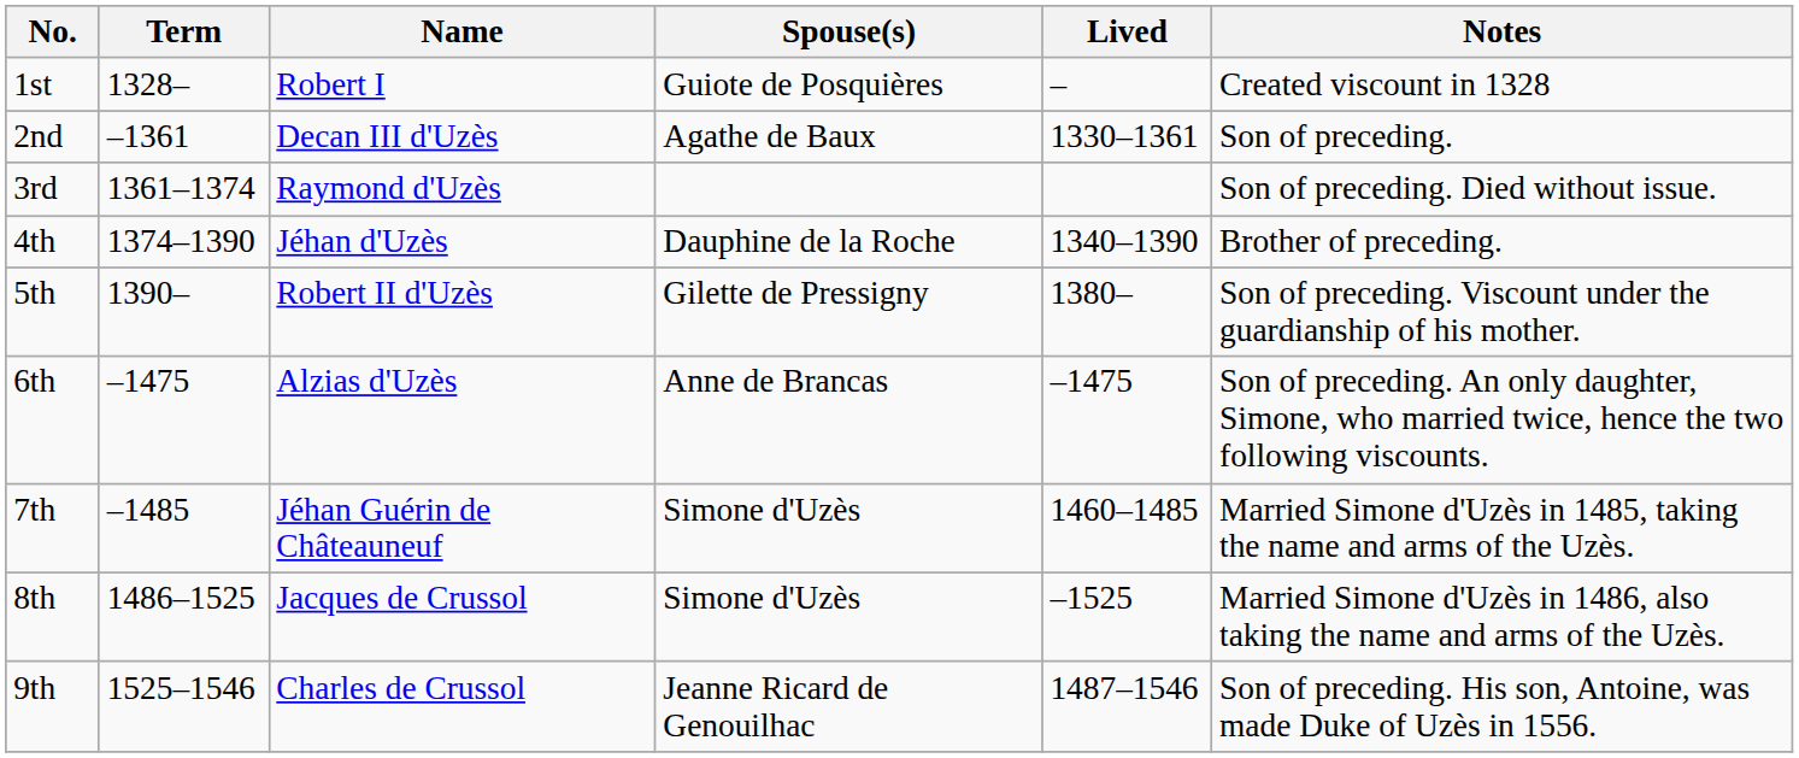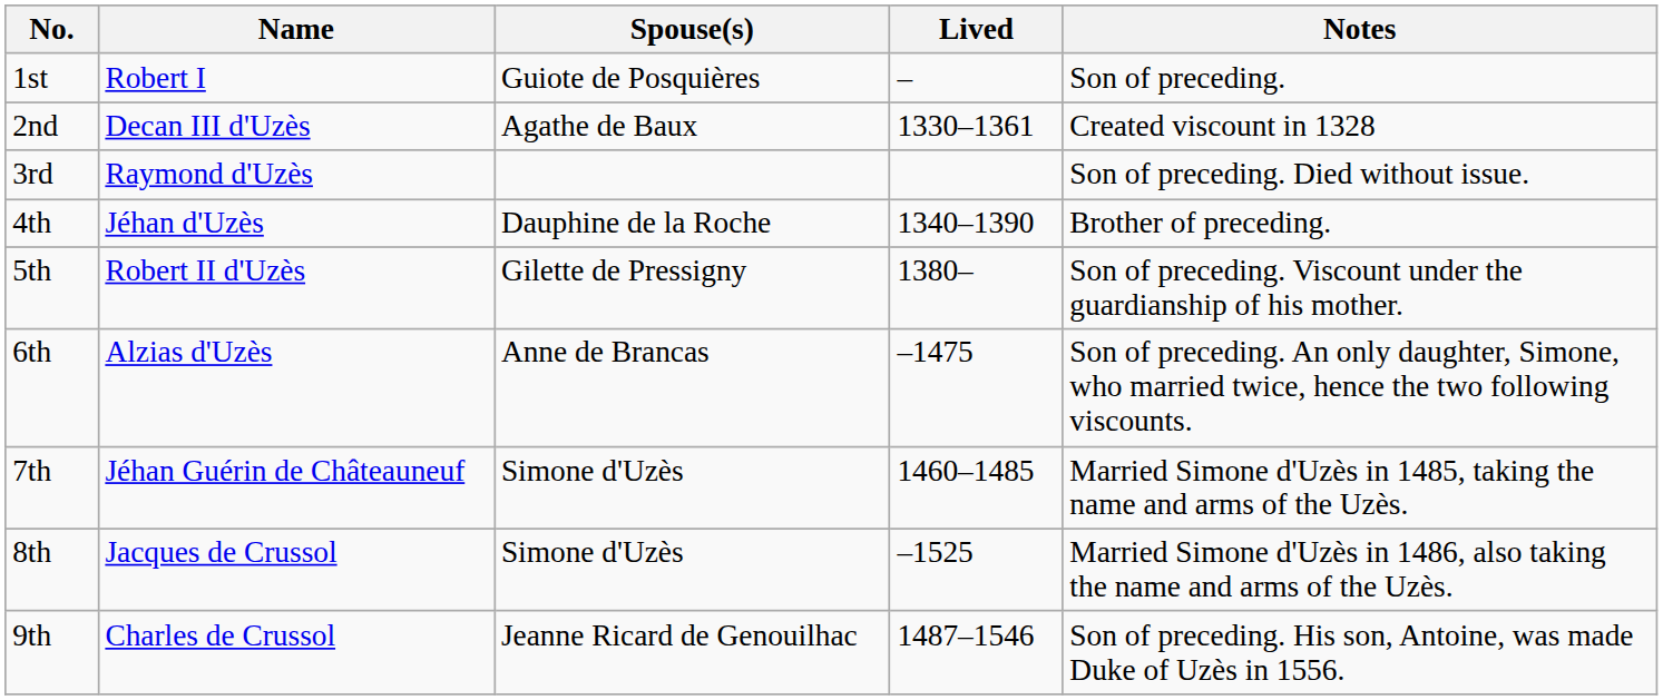- column: Term | 1328– | –1361 | 1361–1374 | 1374–1390 | 1390– | –1475 | –1485 | 1486–1525 | 1525–1546
1st | Notes: Created viscount in 1328 -> Son of preceding.
2nd | Notes: Son of preceding. -> Created viscount in 1328
